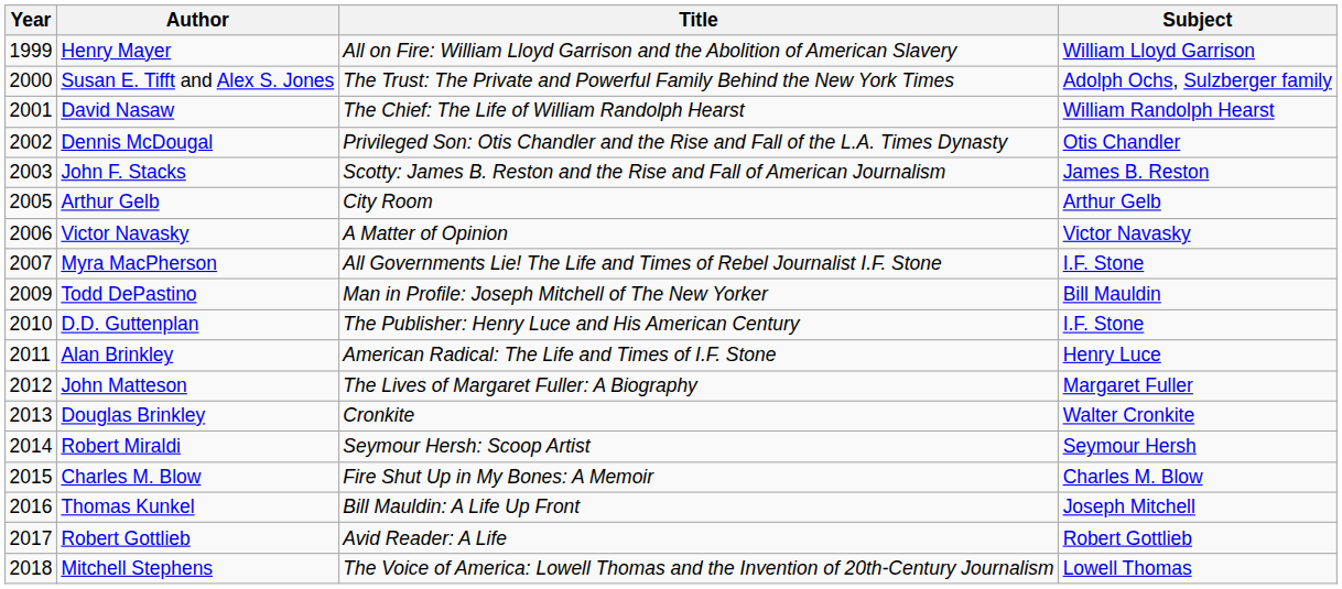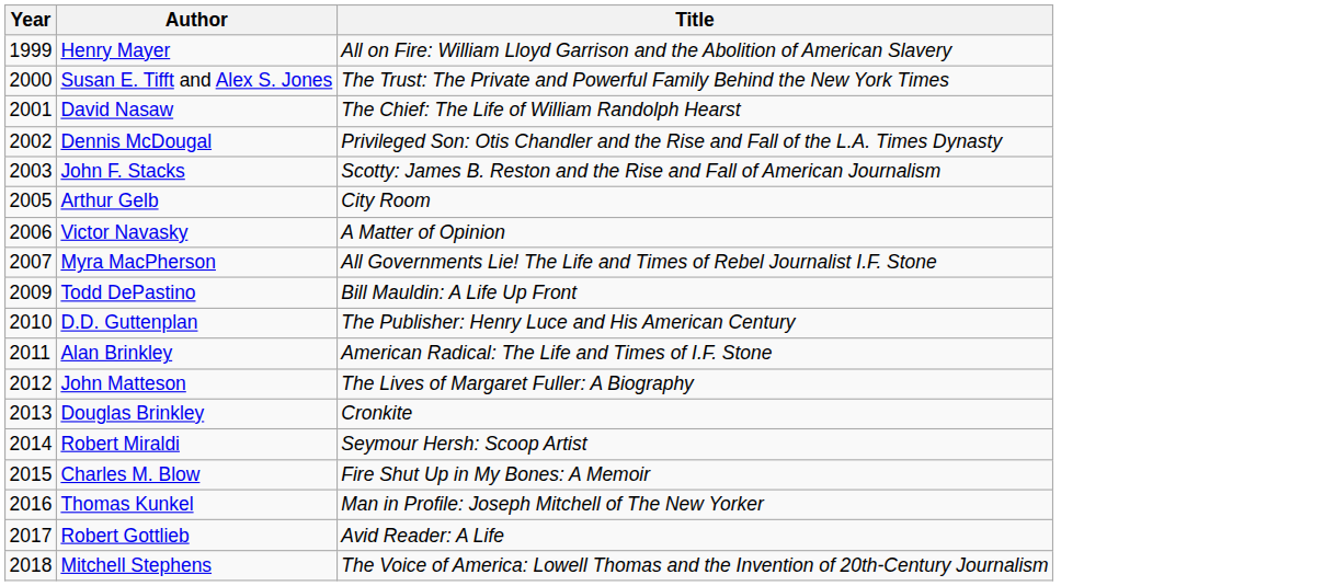- column: Subject | William Lloyd Garrison | Adolph Ochs, Sulzberger family | William Randolph Hearst | Otis Chandler | James B. Reston | Arthur Gelb | Victor Navasky | I.F. Stone | Bill Mauldin | I.F. Stone | Henry Luce | Margaret Fuller | Walter Cronkite | Seymour Hersh | Charles M. Blow | Joseph Mitchell | Robert Gottlieb | Lowell Thomas
Todd DePastino | Title: Man in Profile: Joseph Mitchell of The New Yorker -> Bill Mauldin: A Life Up Front
Thomas Kunkel | Title: Bill Mauldin: A Life Up Front -> Man in Profile: Joseph Mitchell of The New Yorker
